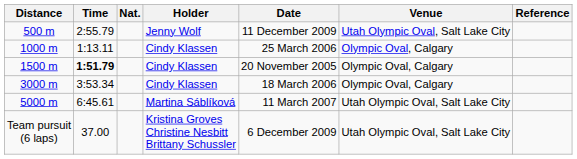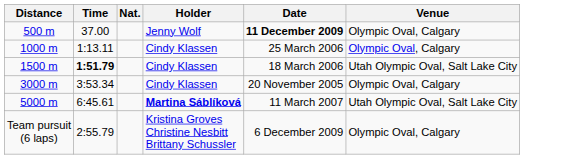- column: Reference
500 m | Time: 2:55.79 -> 37.00
500 m | Date: normal -> bold
500 m | Venue: Utah Olympic Oval, Salt Lake City -> Olympic Oval, Calgary
1500 m | Date: 20 November 2005 -> 18 March 2006
1500 m | Venue: Olympic Oval, Calgary -> Utah Olympic Oval, Salt Lake City
3000 m | Date: 18 March 2006 -> 20 November 2005
5000 m | Holder: normal -> bold
Team pursuit (6 laps) | Time: 37.00 -> 2:55.79
Team pursuit (6 laps) | Venue: Utah Olympic Oval, Salt Lake City -> Olympic Oval, Calgary
